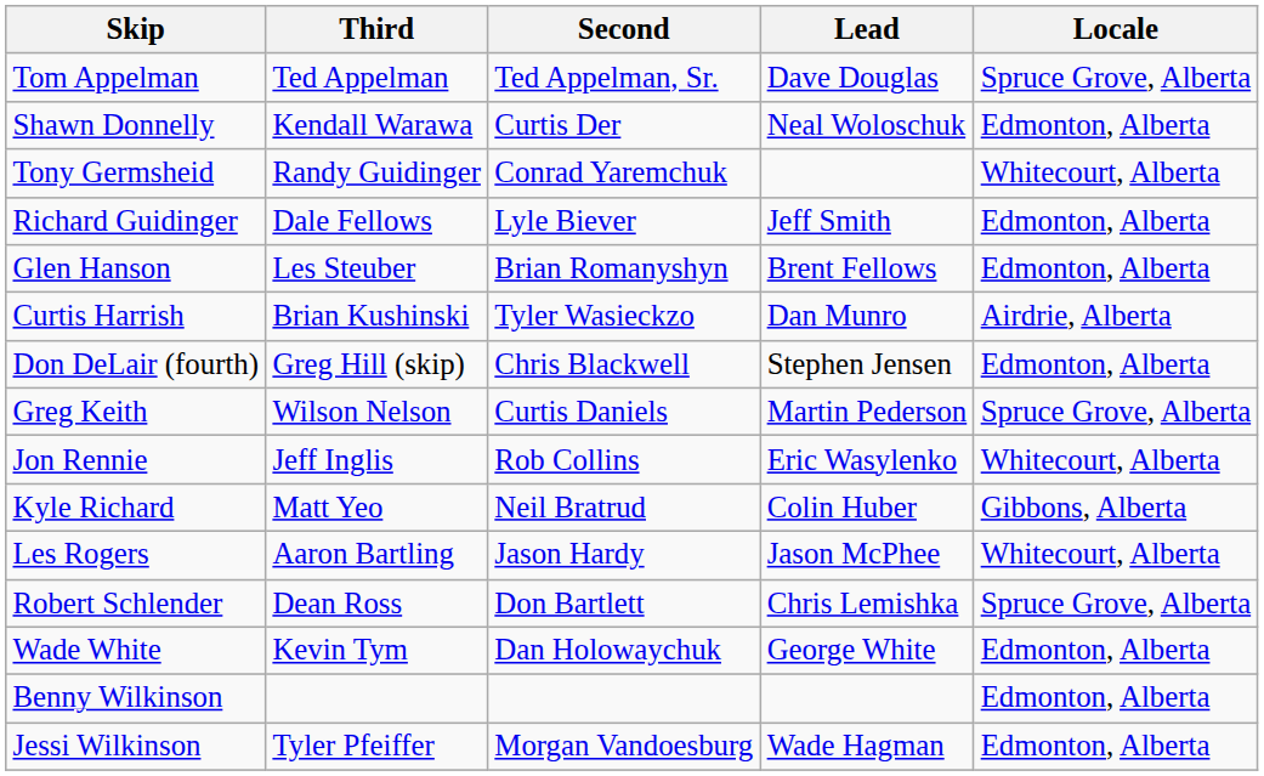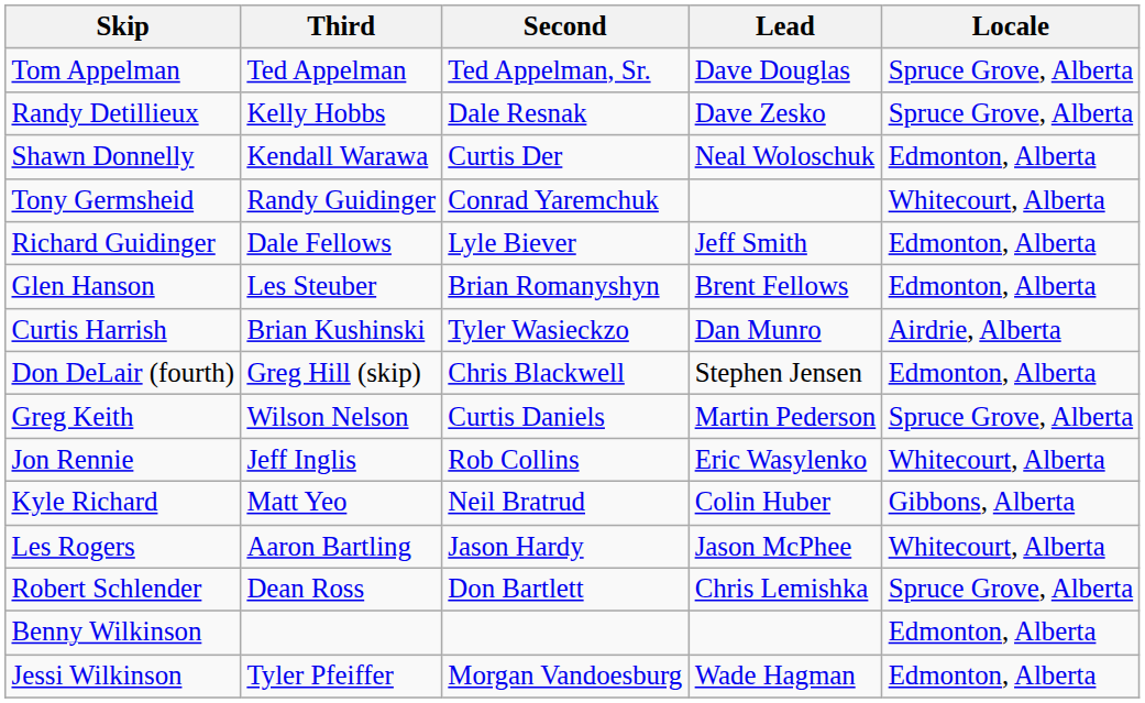+ row: Randy Detillieux | Kelly Hobbs | Dale Resnak | Dave Zesko | Spruce Grove, Alberta
- row: Wade White | Kevin Tym | Dan Holowaychuk | George White | Edmonton, Alberta
